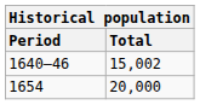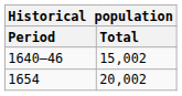1654 | Total: 20,000 -> 20,002
